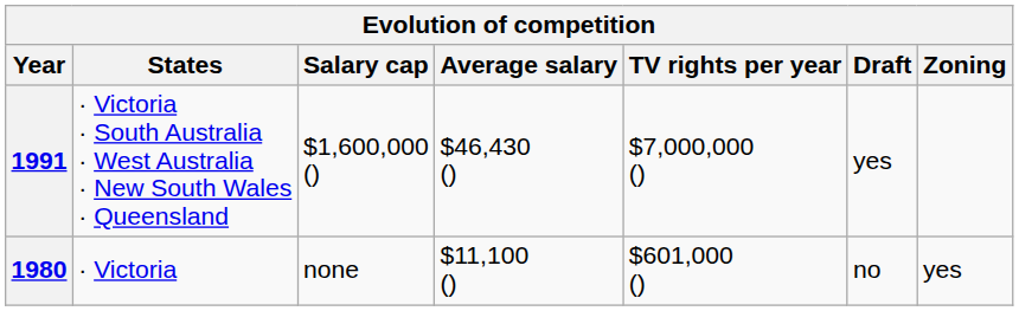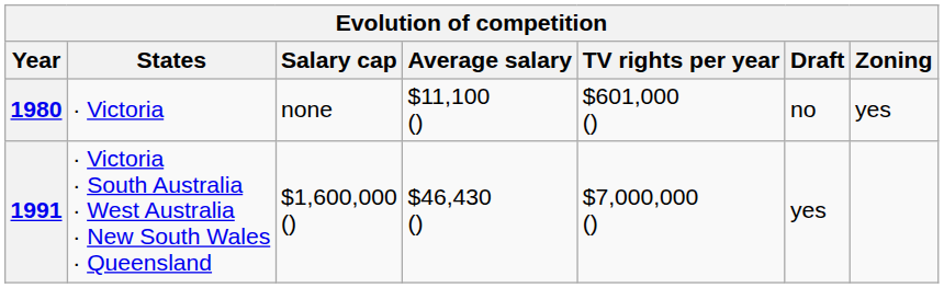rows swapped: 1980 <-> 1991
